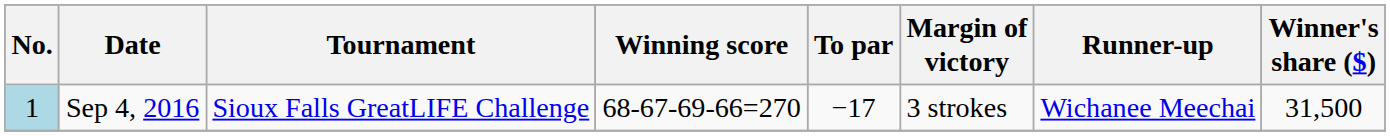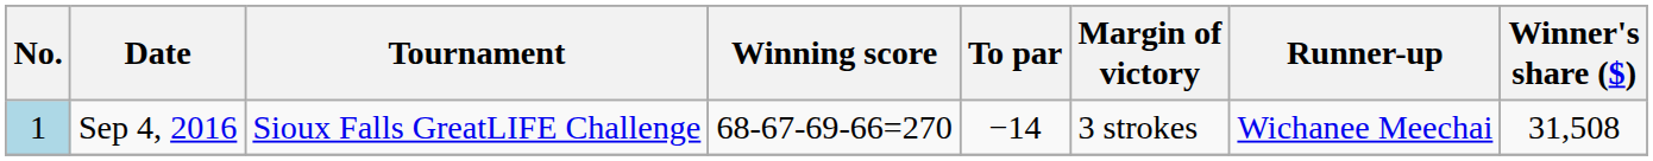Sep 4, 2016 | To par: −17 -> −14
Sep 4, 2016 | Winner's share ($): 31,500 -> 31,508
